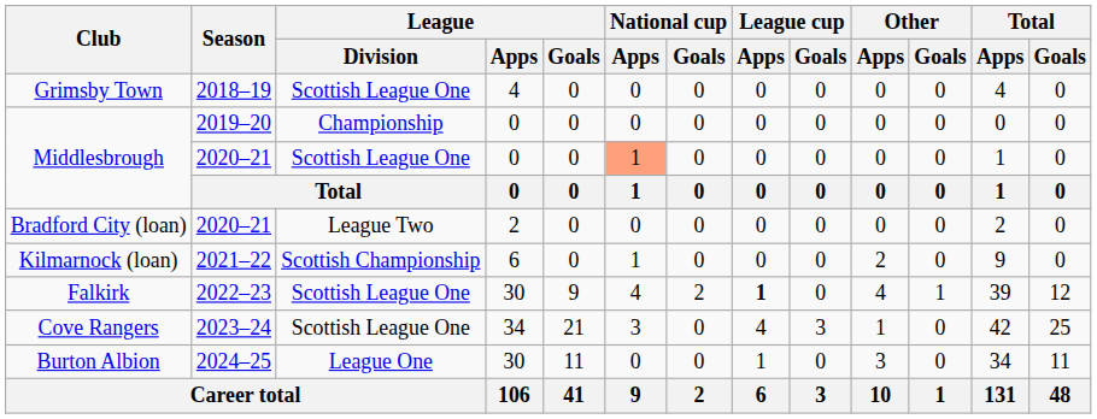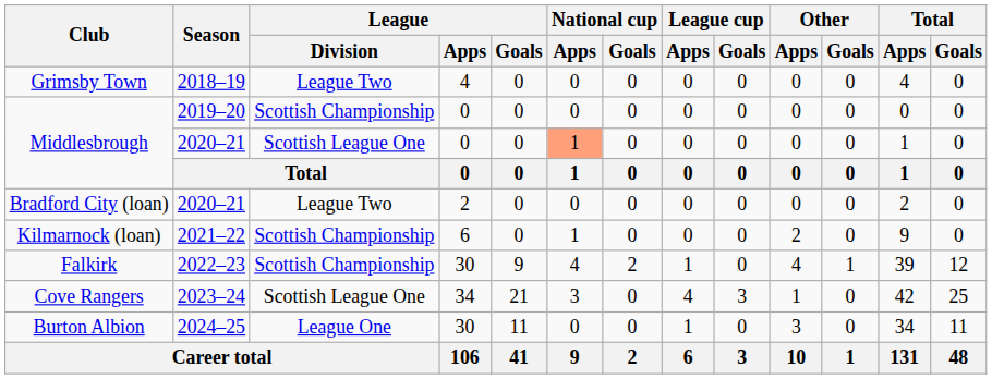Grimsby Town | League / Division: Scottish League One -> League Two
Middlesbrough / 2019–20 | League / Division: Championship -> Scottish Championship
Falkirk | League / Division: Scottish League One -> Scottish Championship
Falkirk | League cup / Apps: bold -> normal
